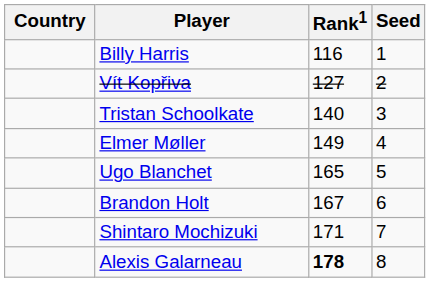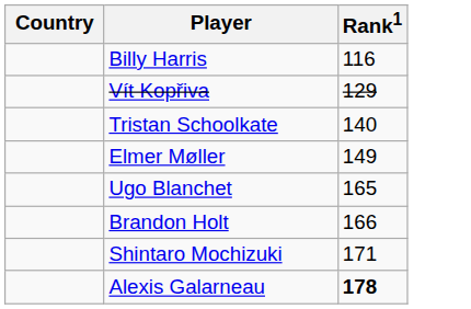- column: Seed | 1 | 2 | 3 | 4 | 5 | 6 | 7 | 8
Vít Kopřiva | Rank1: 127 -> 129
Brandon Holt | Rank1: 167 -> 166
